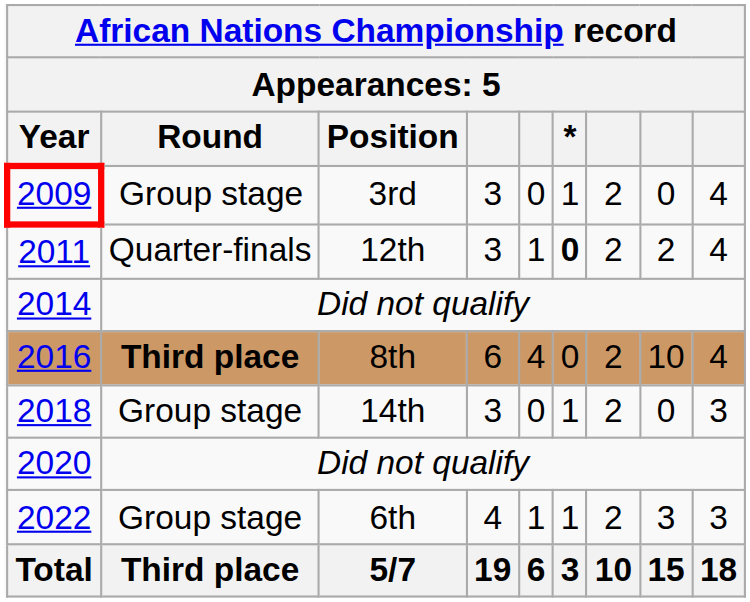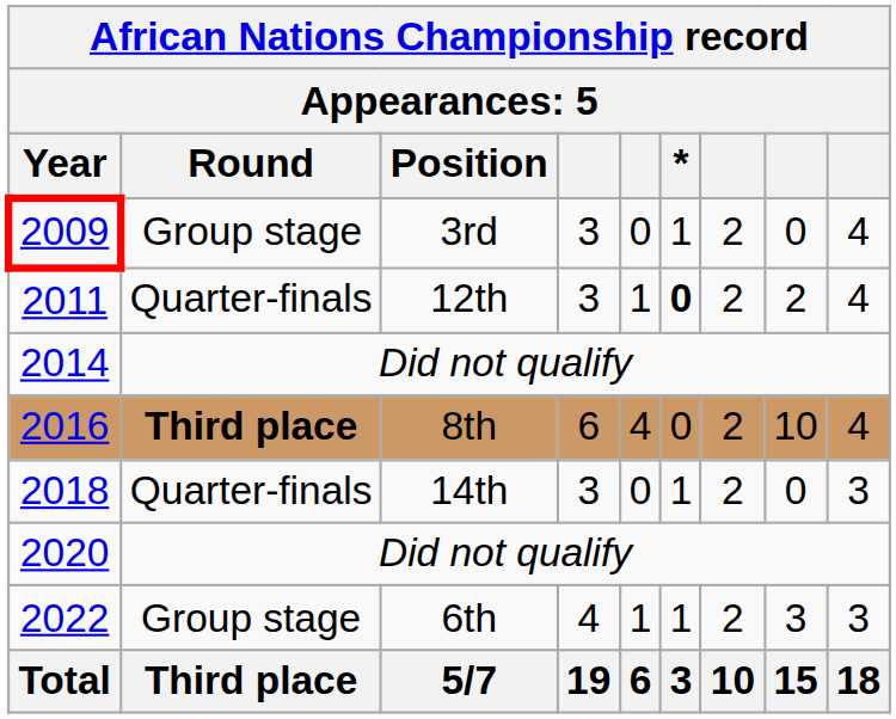2018 | Round: Group stage -> Quarter-finals
